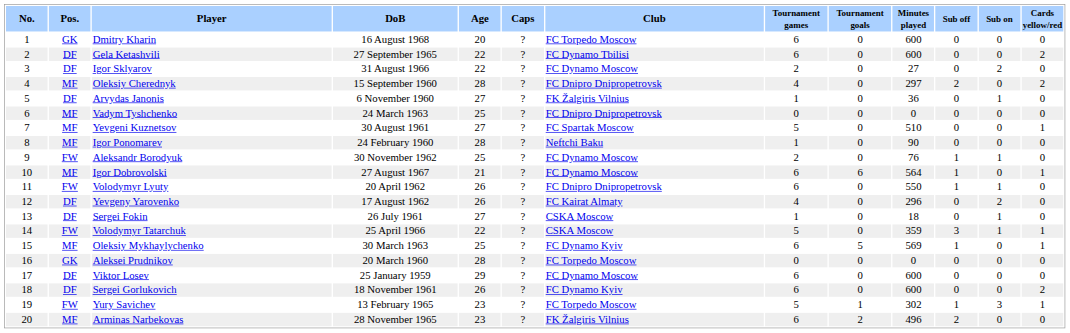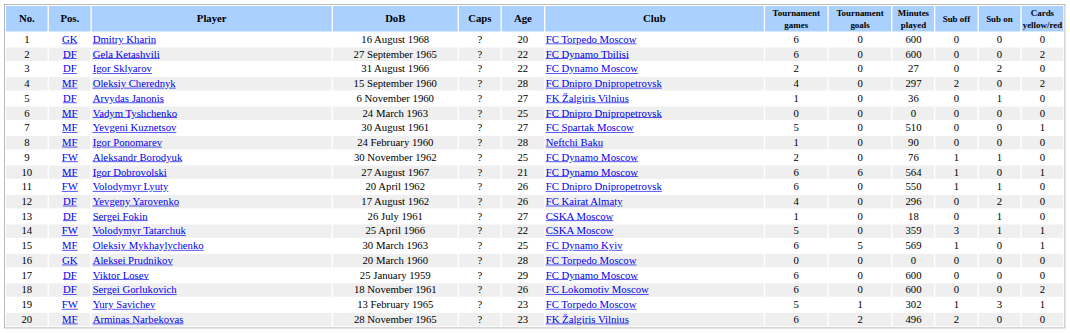columns swapped: Age <-> Caps
Sergei Gorlukovich | Club: FC Dynamo Kyiv -> FC Lokomotiv Moscow
